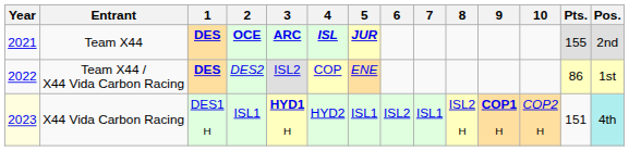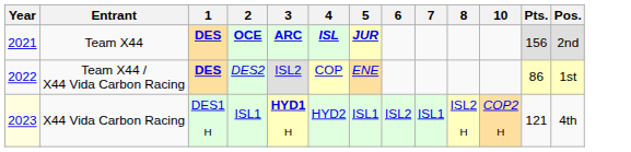- column: 9 | COP1 H
Team X44 | Pts.: 155 -> 156
X44 Vida Carbon Racing | Pts.: 151 -> 121
X44 Vida Carbon Racing | Pos.: paleturquoise background -> no background
